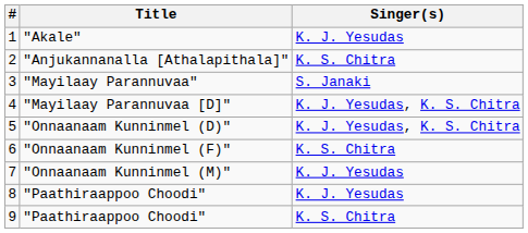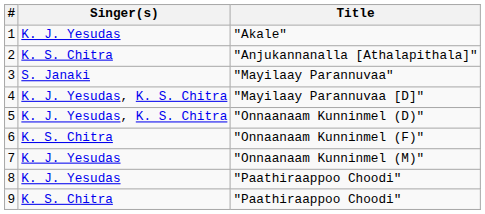columns swapped: Title <-> Singer(s)
